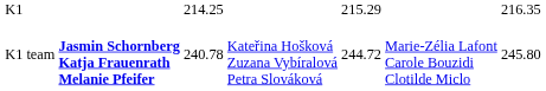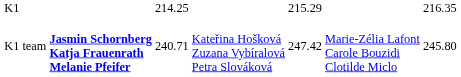K1 team | column 3: 240.78 -> 240.71
K1 team | column 5: 244.72 -> 247.42
